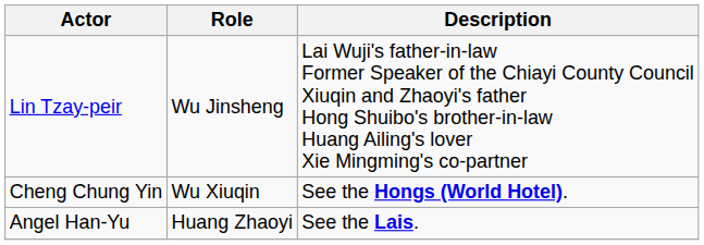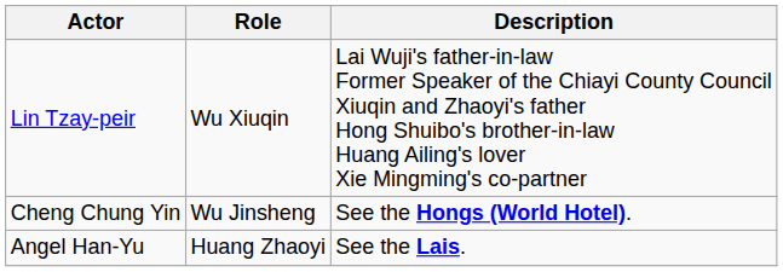Lin Tzay-peir | Role: Wu Jinsheng -> Wu Xiuqin
Cheng Chung Yin | Role: Wu Xiuqin -> Wu Jinsheng
